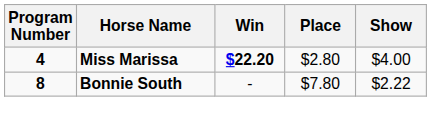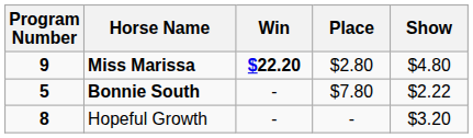Miss Marissa | Program Number: 4 -> 9
Miss Marissa | Show: $4.00 -> $4.80
Bonnie South | Program Number: 8 -> 5
+ row: 8 | Hopeful Growth | - | - | $3.20
